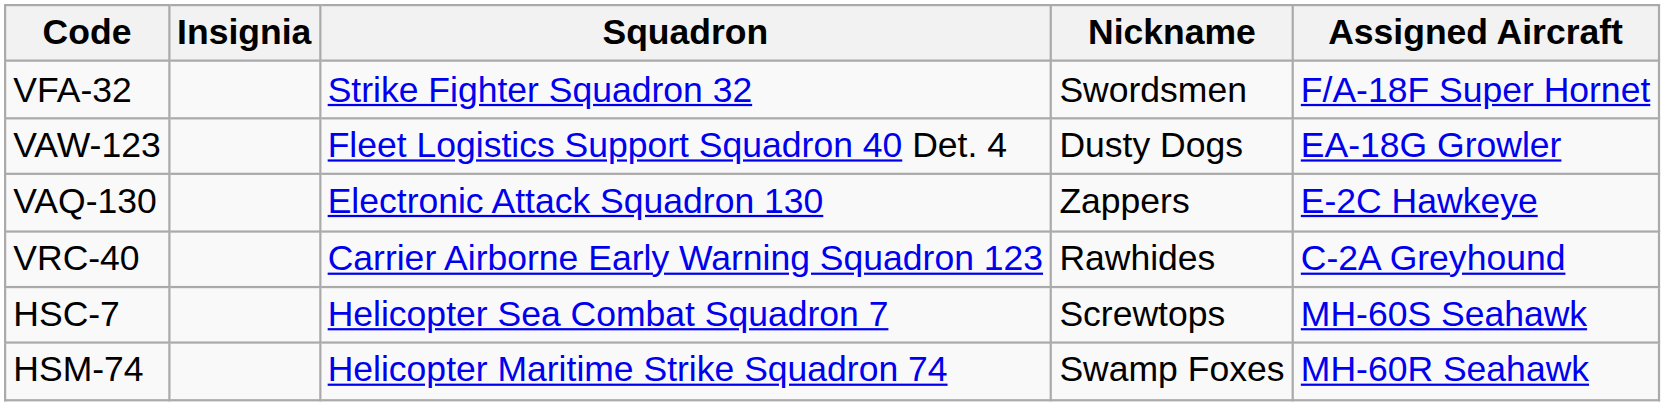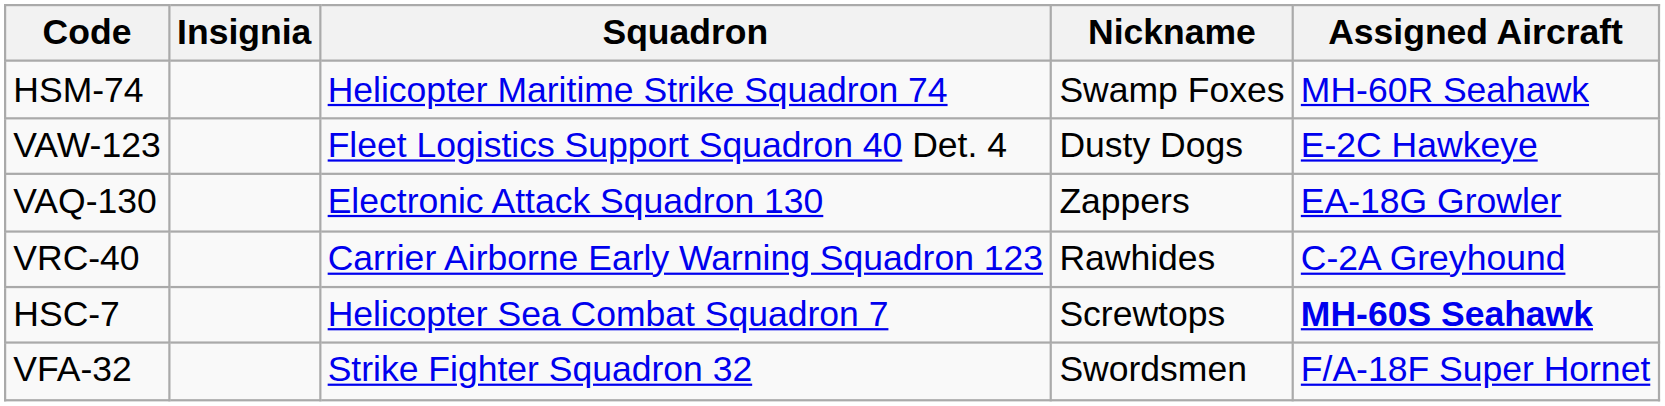rows swapped: VFA-32 <-> HSM-74
VAW-123 | Assigned Aircraft: EA-18G Growler -> E-2C Hawkeye
VAQ-130 | Assigned Aircraft: E-2C Hawkeye -> EA-18G Growler
HSC-7 | Assigned Aircraft: normal -> bold
